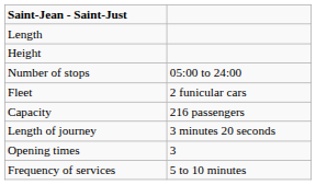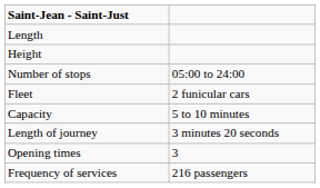Capacity | column 2: 216 passengers -> 5 to 10 minutes
Frequency of services | column 2: 5 to 10 minutes -> 216 passengers
